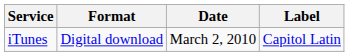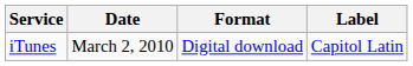columns swapped: Date <-> Format
